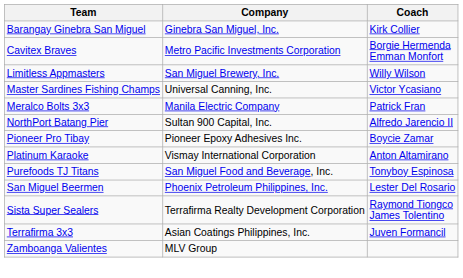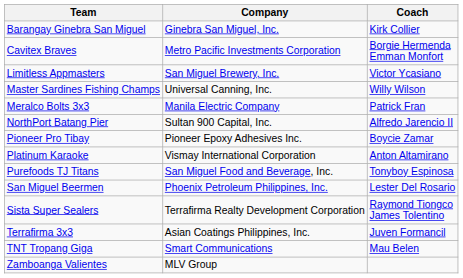Limitless Appmasters | Coach: Willy Wilson -> Victor Ycasiano
Master Sardines Fishing Champs | Coach: Victor Ycasiano -> Willy Wilson
+ row: TNT Tropang Giga | Smart Communications | Mau Belen
